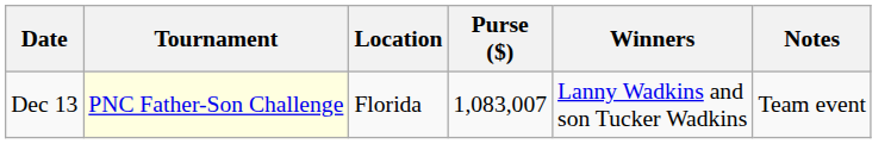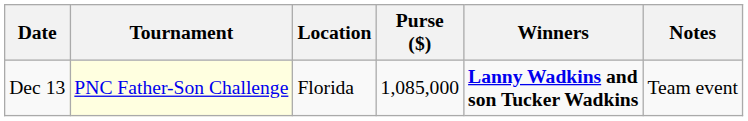Dec 13 | Purse ($): 1,083,007 -> 1,085,000
Dec 13 | Winners: normal -> bold
